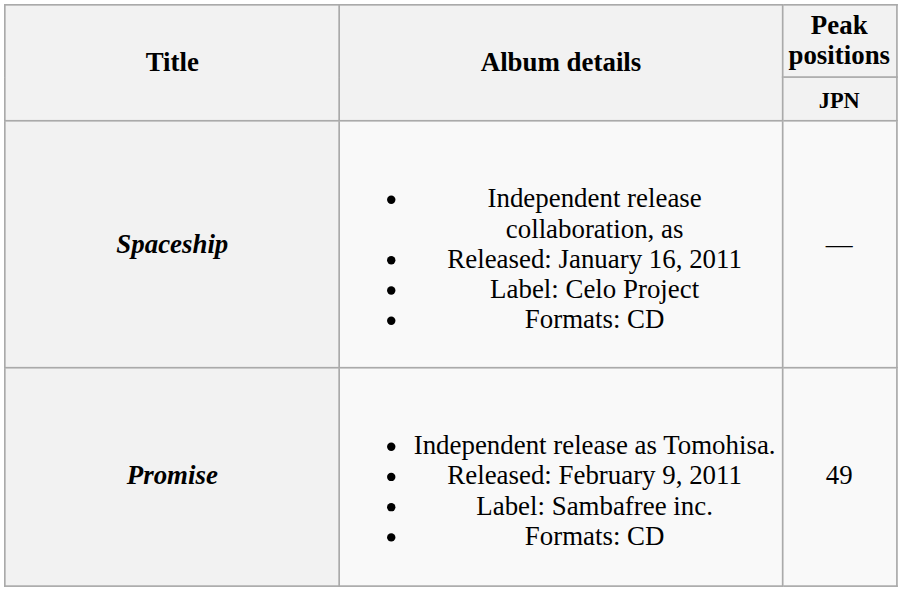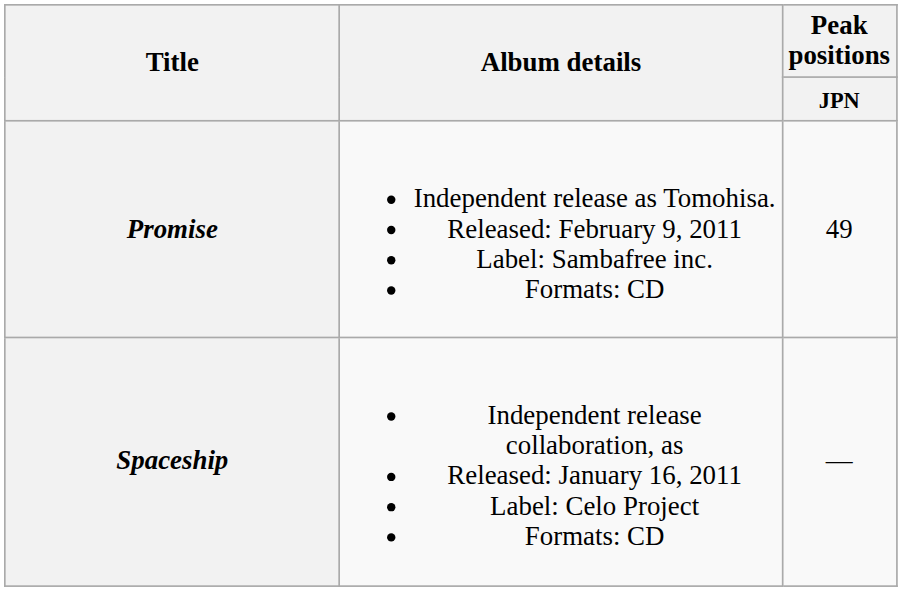rows swapped: Spaceship <-> Promise
